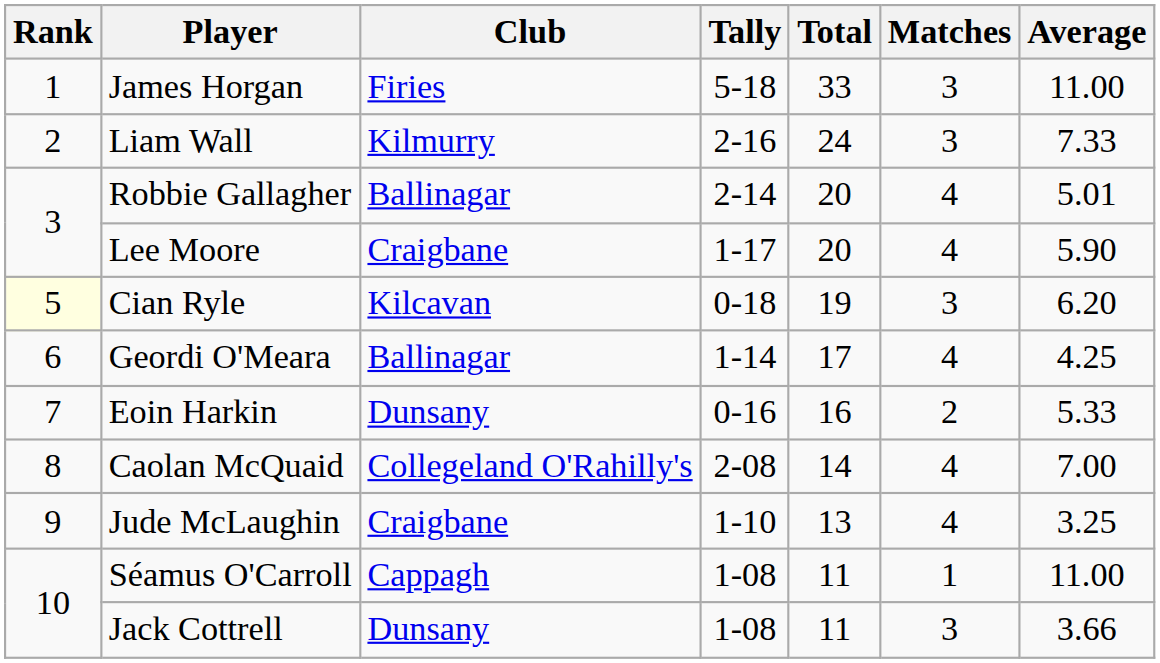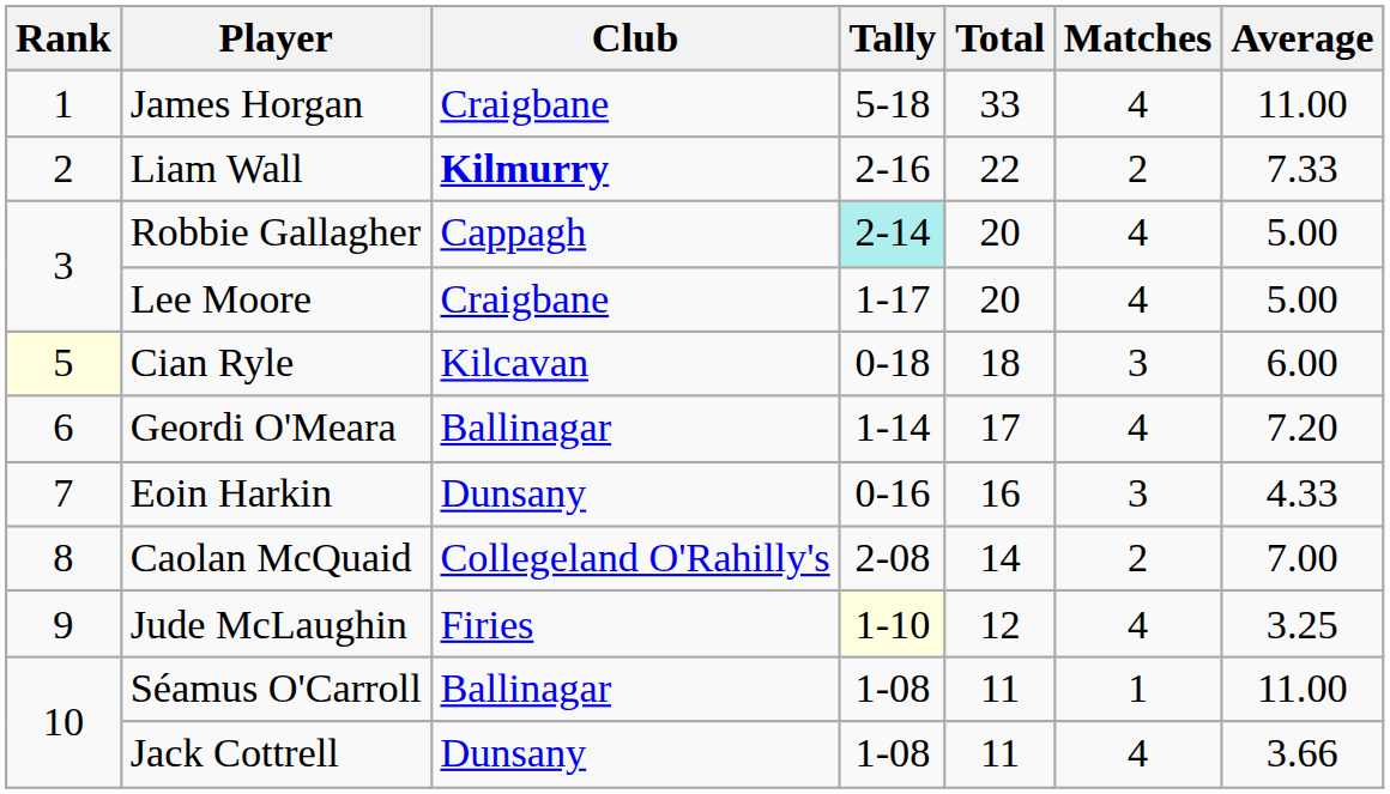James Horgan | Club: Firies -> Craigbane
James Horgan | Matches: 3 -> 4
Liam Wall | Club: normal -> bold
Liam Wall | Total: 24 -> 22
Liam Wall | Matches: 3 -> 2
Robbie Gallagher | Club: Ballinagar -> Cappagh
Robbie Gallagher | Tally: no background -> paleturquoise background
Robbie Gallagher | Average: 5.01 -> 5.00
Lee Moore | Average: 5.90 -> 5.00
Cian Ryle | Total: 19 -> 18
Cian Ryle | Average: 6.20 -> 6.00
Geordi O'Meara | Average: 4.25 -> 7.20
Eoin Harkin | Matches: 2 -> 3
Eoin Harkin | Average: 5.33 -> 4.33
Caolan McQuaid | Matches: 4 -> 2
Jude McLaughin | Club: Craigbane -> Firies
Jude McLaughin | Tally: no background -> lightyellow background
Jude McLaughin | Total: 13 -> 12
Séamus O'Carroll | Club: Cappagh -> Ballinagar
Jack Cottrell | Matches: 3 -> 4
